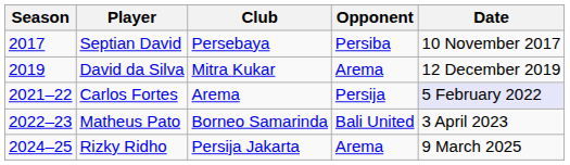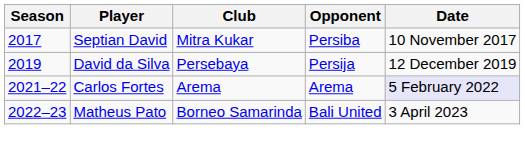Septian David | Club: Persebaya -> Mitra Kukar
David da Silva | Club: Mitra Kukar -> Persebaya
David da Silva | Opponent: Arema -> Persija
Carlos Fortes | Opponent: Persija -> Arema
- row: 2024–25 | Rizky Ridho | Persija Jakarta | Arema | 9 March 2025
